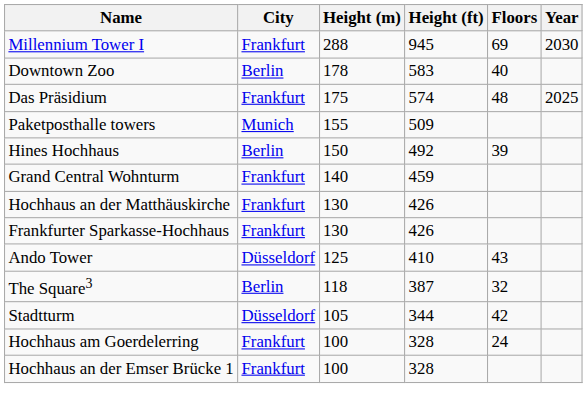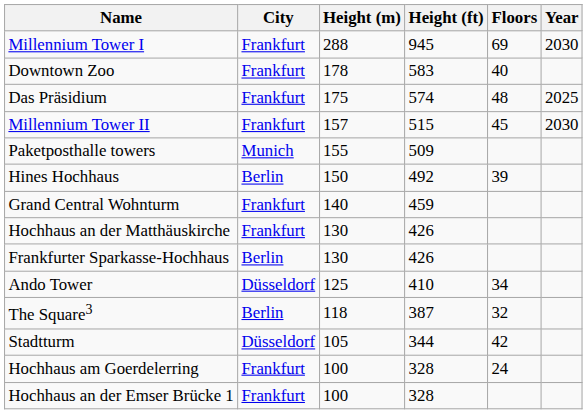Downtown Zoo | City: Berlin -> Frankfurt
+ row: Millennium Tower II | Frankfurt | 157 | 515 | 45 | 2030
Frankfurter Sparkasse-Hochhaus | City: Frankfurt -> Berlin
Ando Tower | Floors: 43 -> 34
